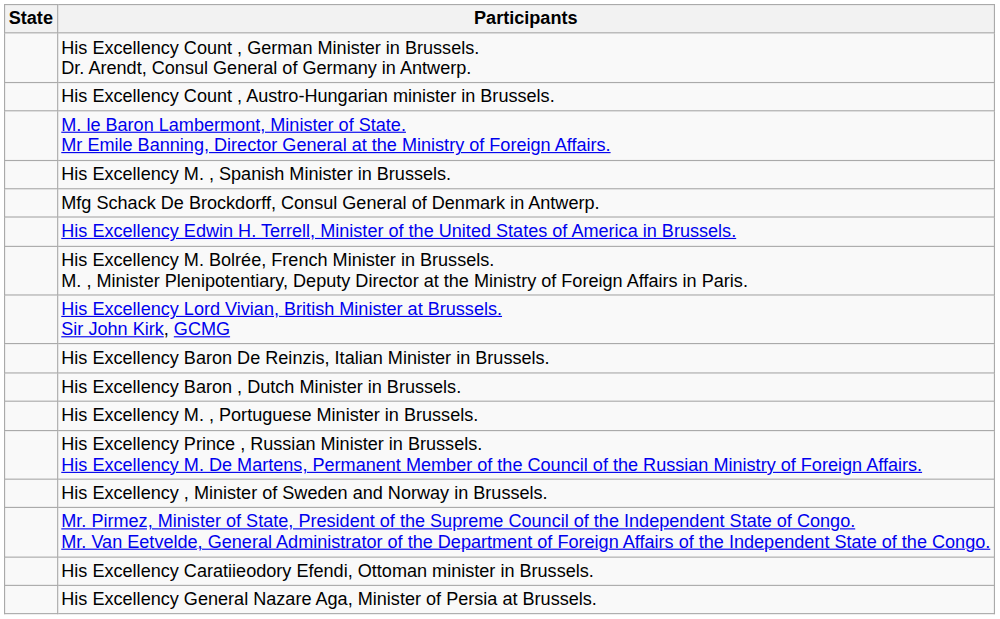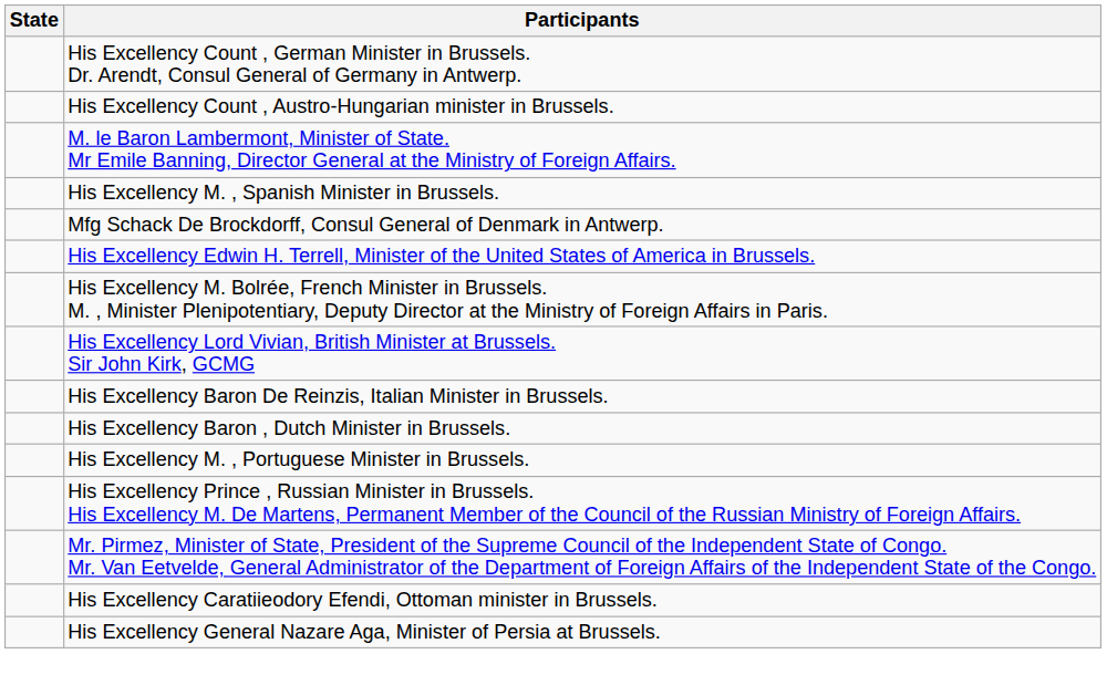- row: His Excellency , Minister of Sweden and Norway in Brussels.
